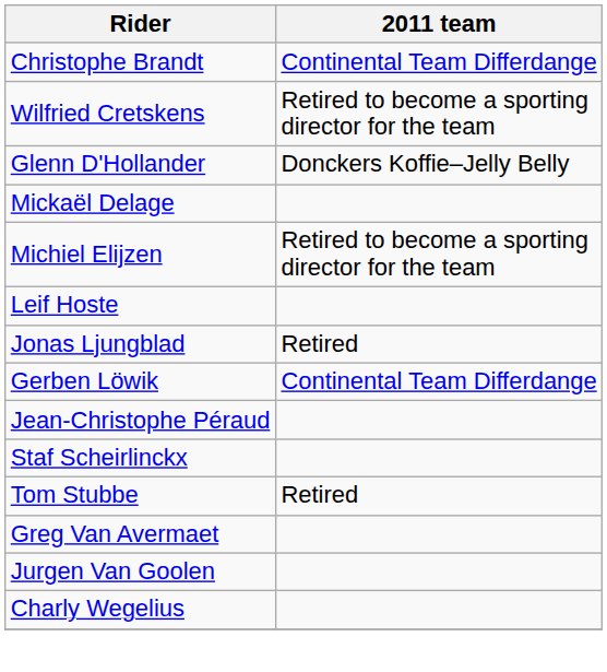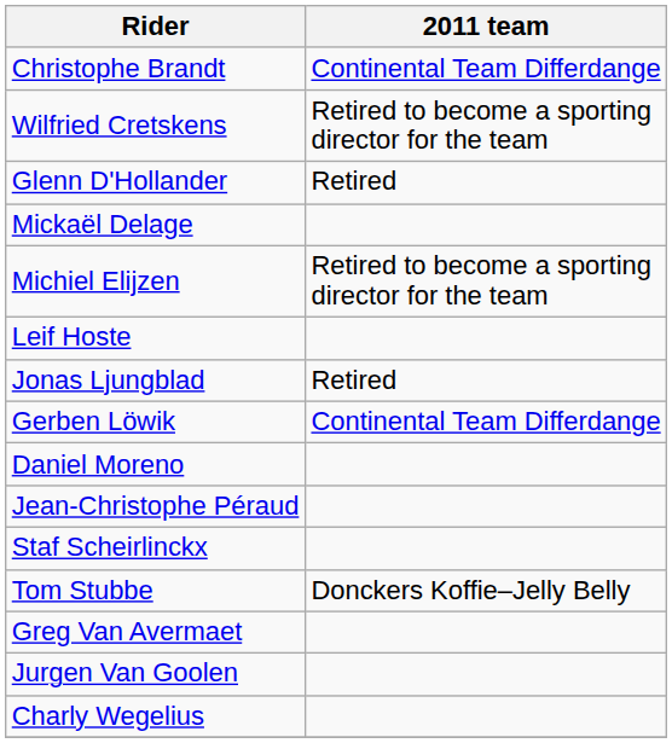Glenn D'Hollander | 2011 team: Donckers Koffie–Jelly Belly -> Retired
+ row: Daniel Moreno
Tom Stubbe | 2011 team: Retired -> Donckers Koffie–Jelly Belly
